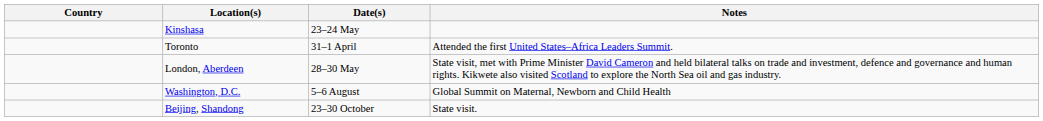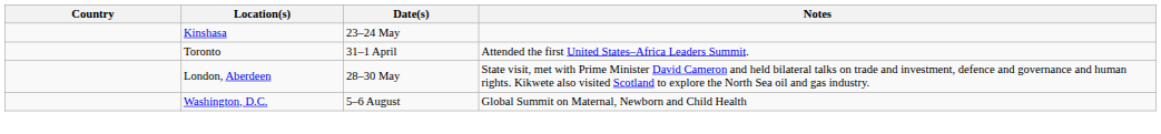- row: Beijing, Shandong | 23–30 October | State visit.
